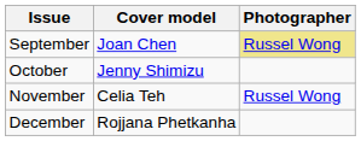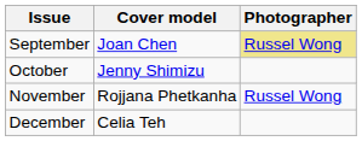November | Cover model: Celia Teh -> Rojjana Phetkanha
December | Cover model: Rojjana Phetkanha -> Celia Teh
